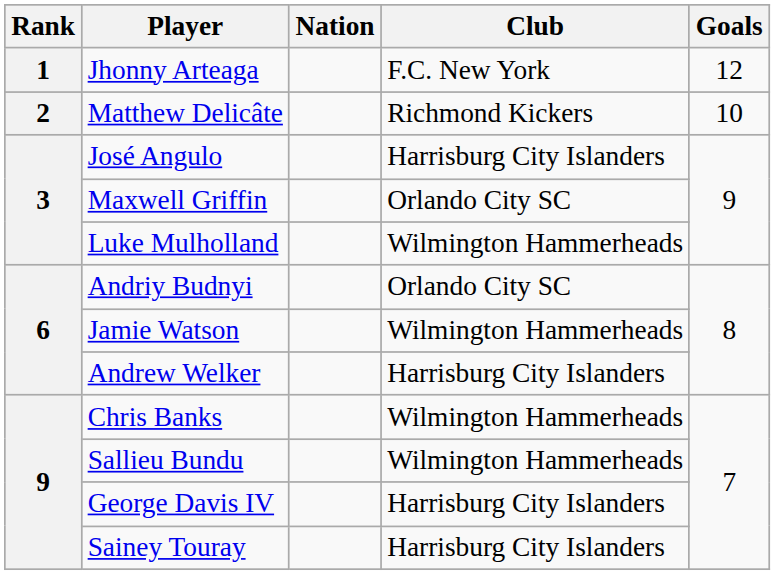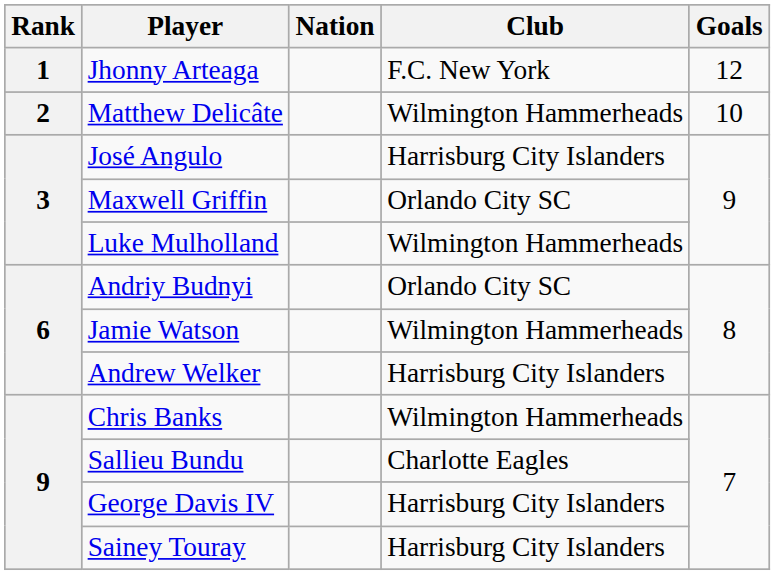Matthew Delicâte | Club: Richmond Kickers -> Wilmington Hammerheads
Sallieu Bundu | Club: Wilmington Hammerheads -> Charlotte Eagles
